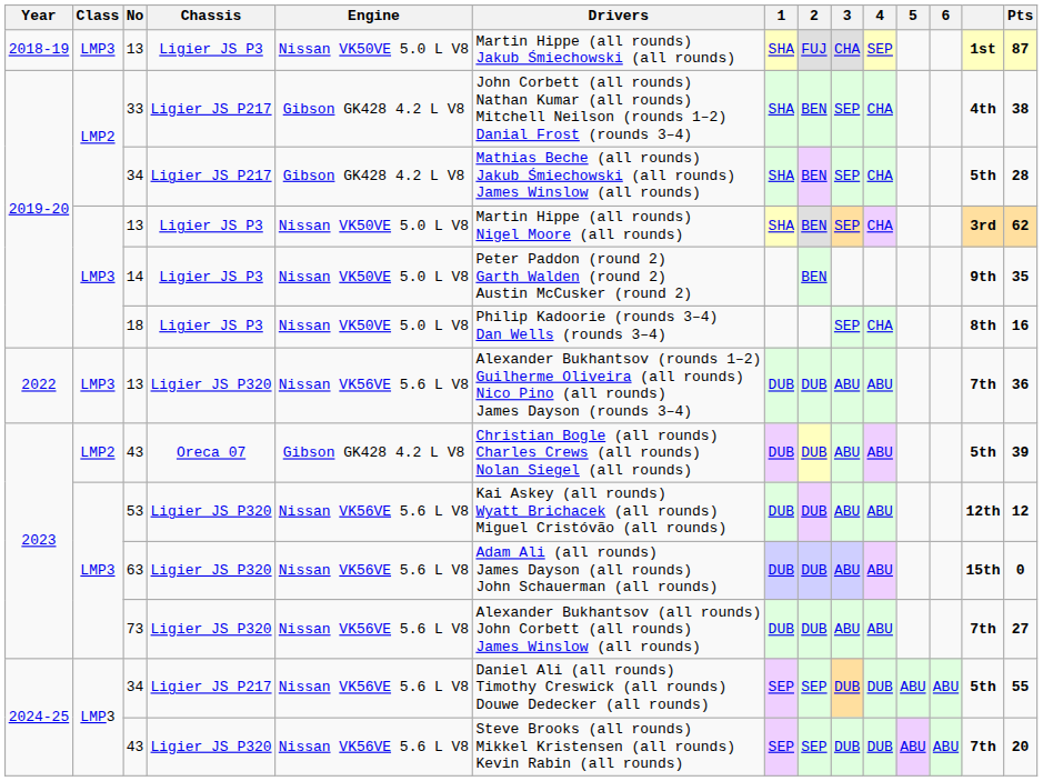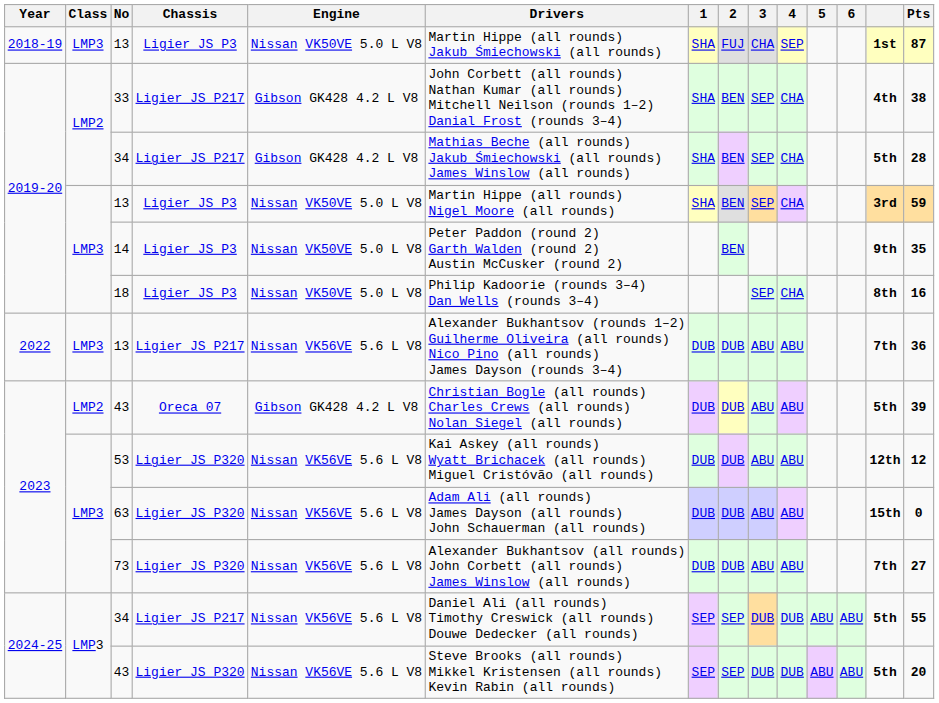2019-20 / 13 | Pts: 62 -> 59
2022 / 13 | Chassis: Ligier JS P320 -> Ligier JS P217
2024-25 / 43 | column 13: 7th -> 5th
